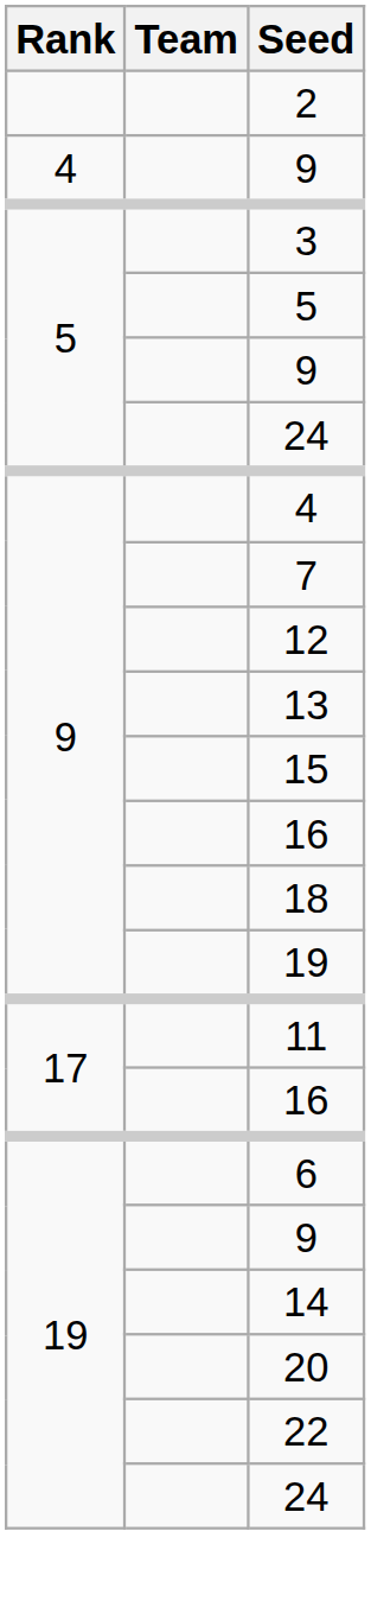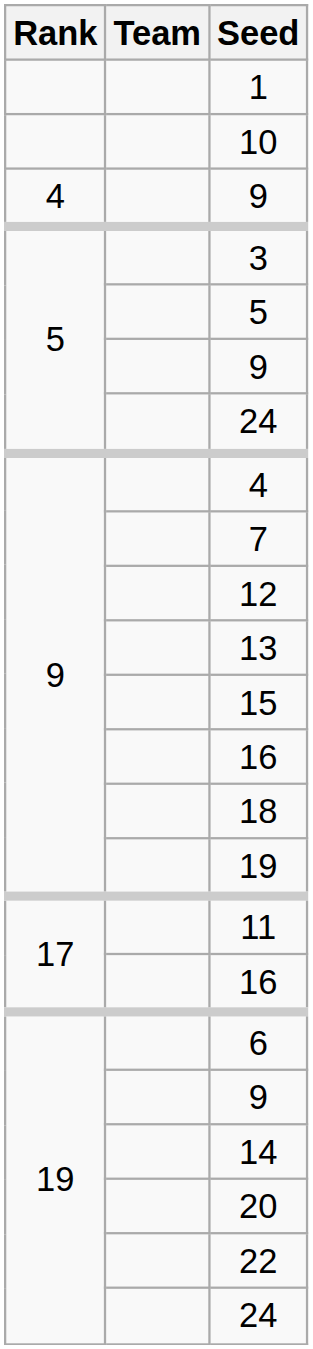+ row: 1
+ row: 10
- row: 2
